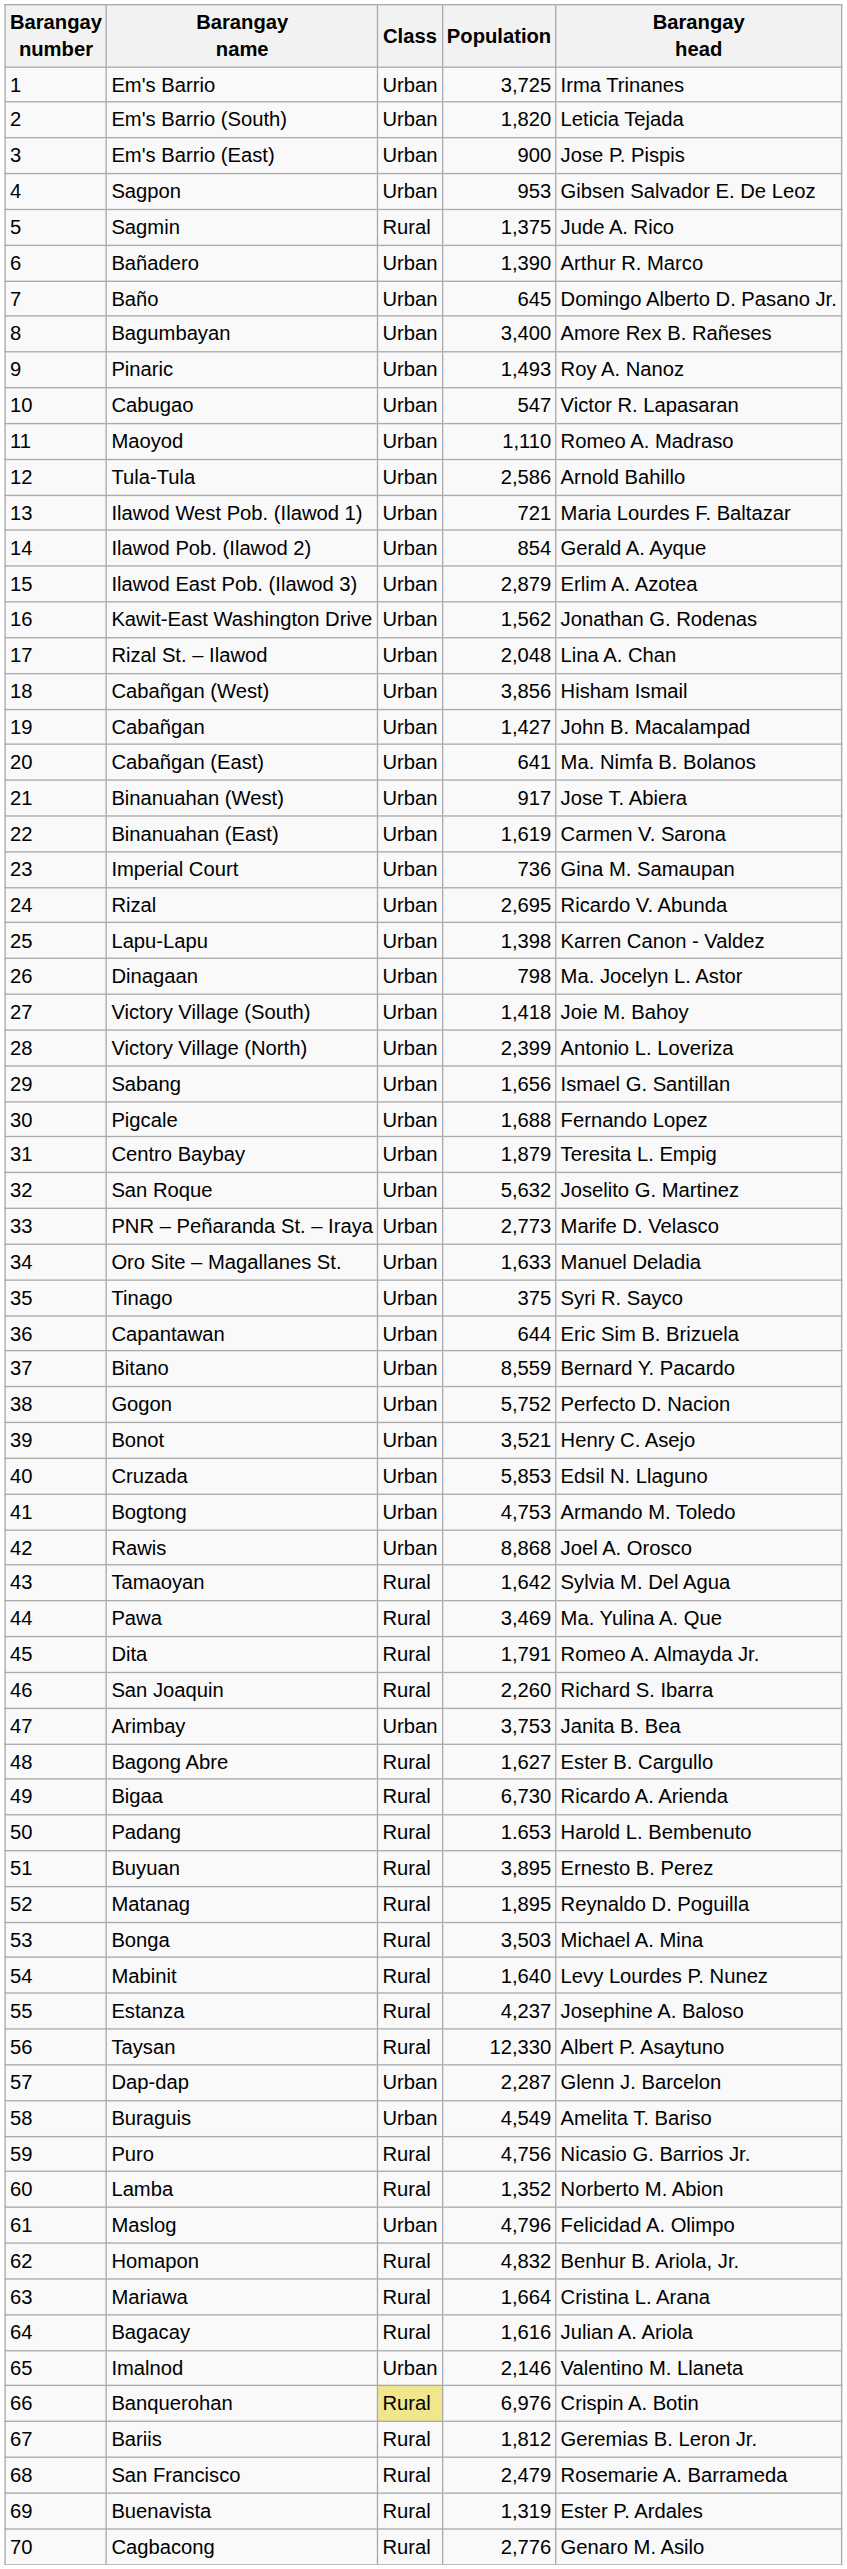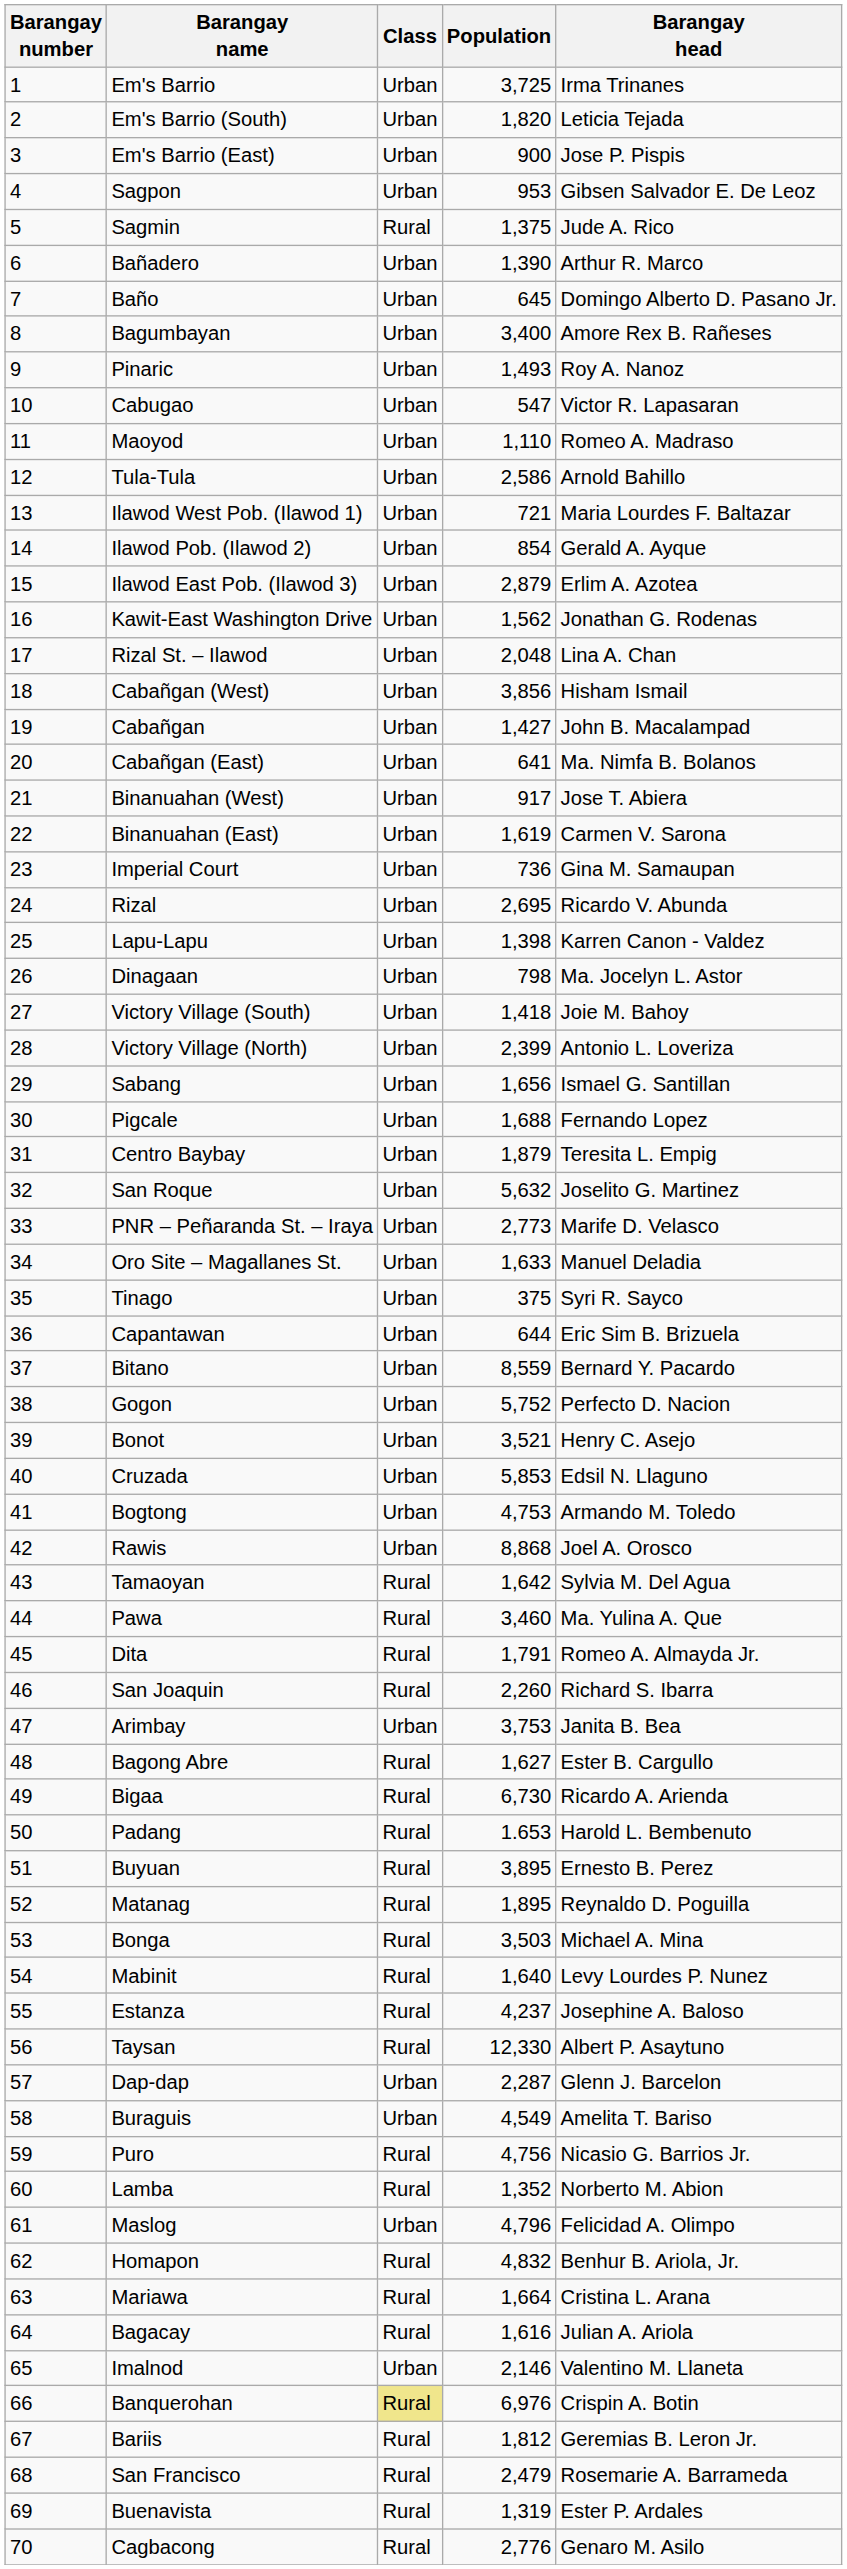Pawa | Population: 3,469 -> 3,460
